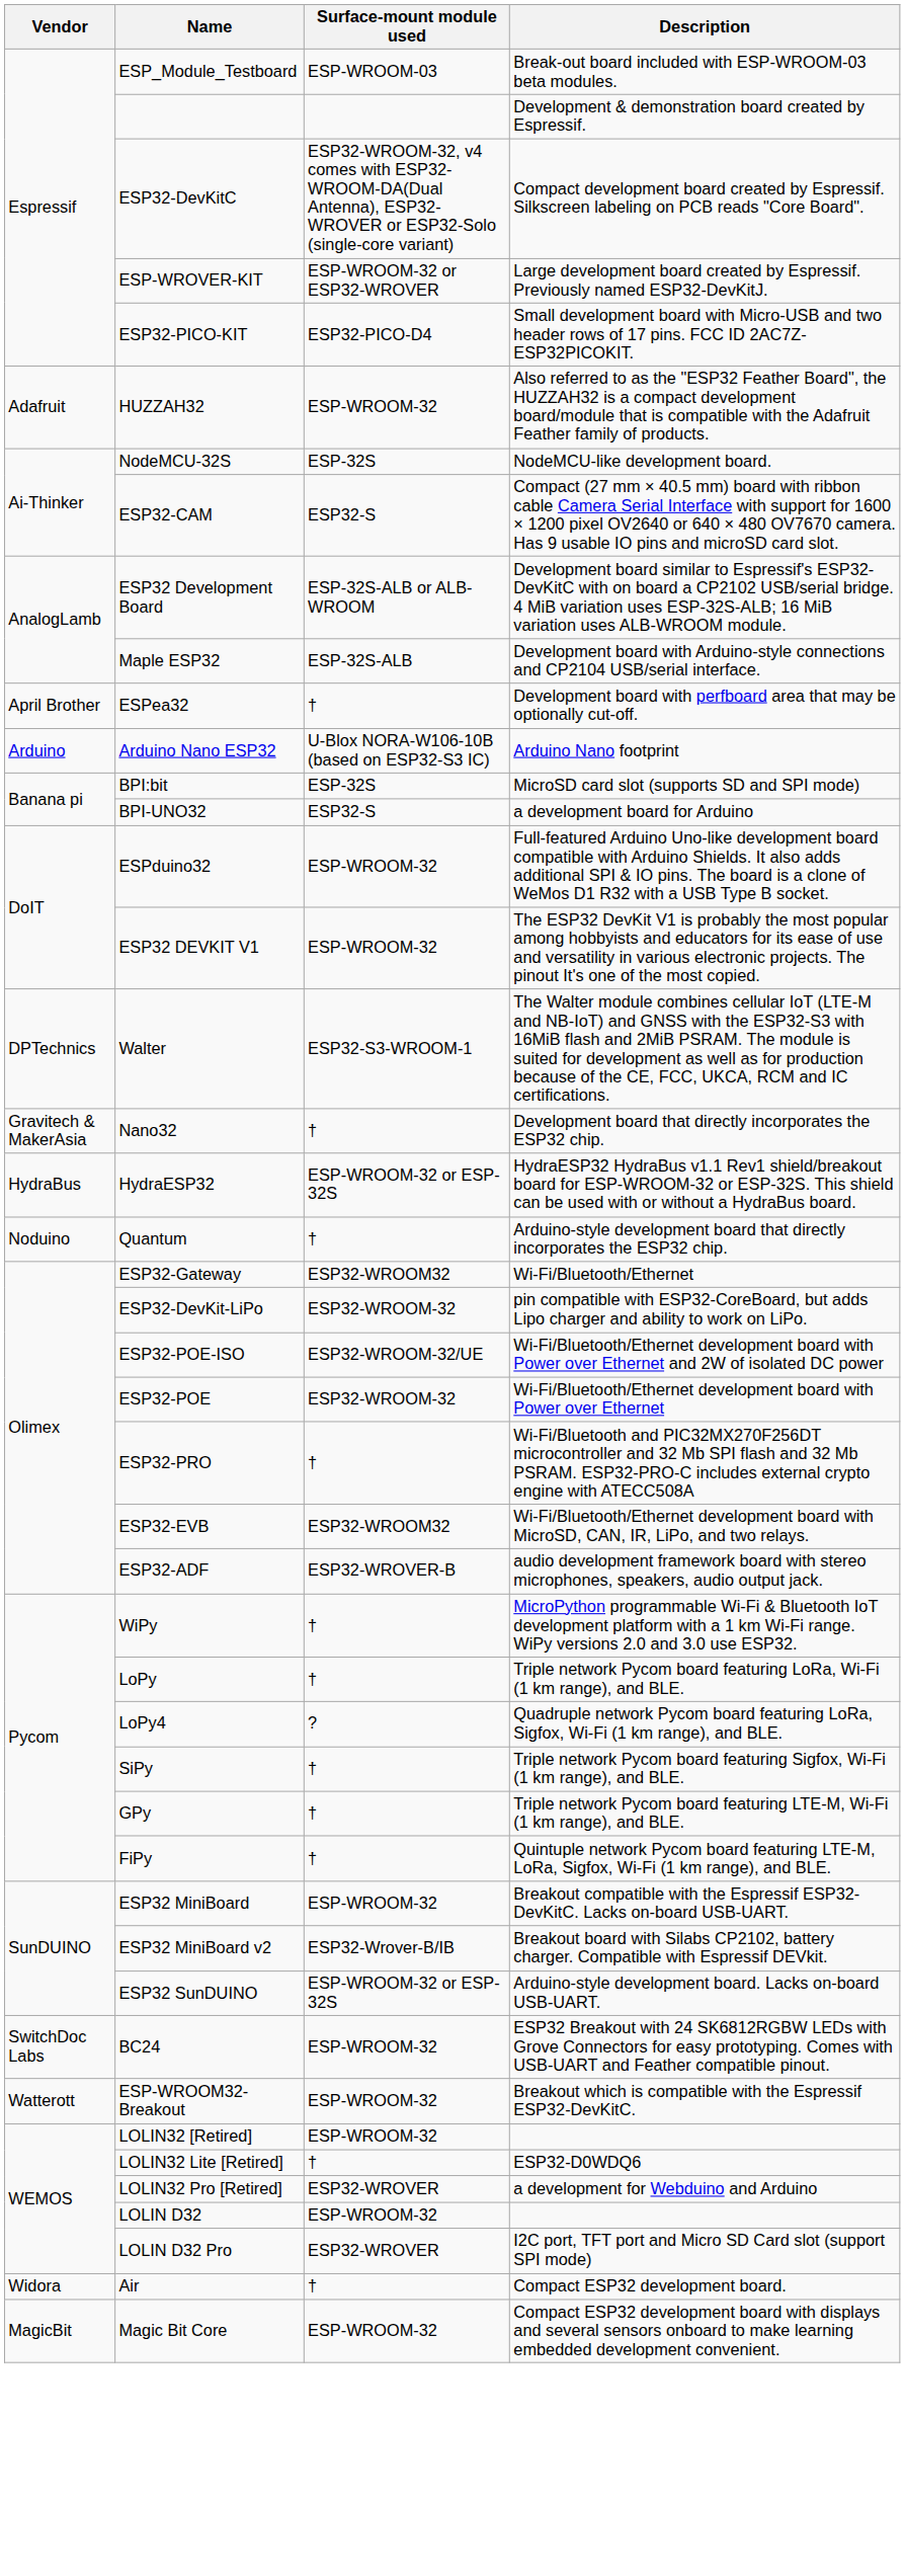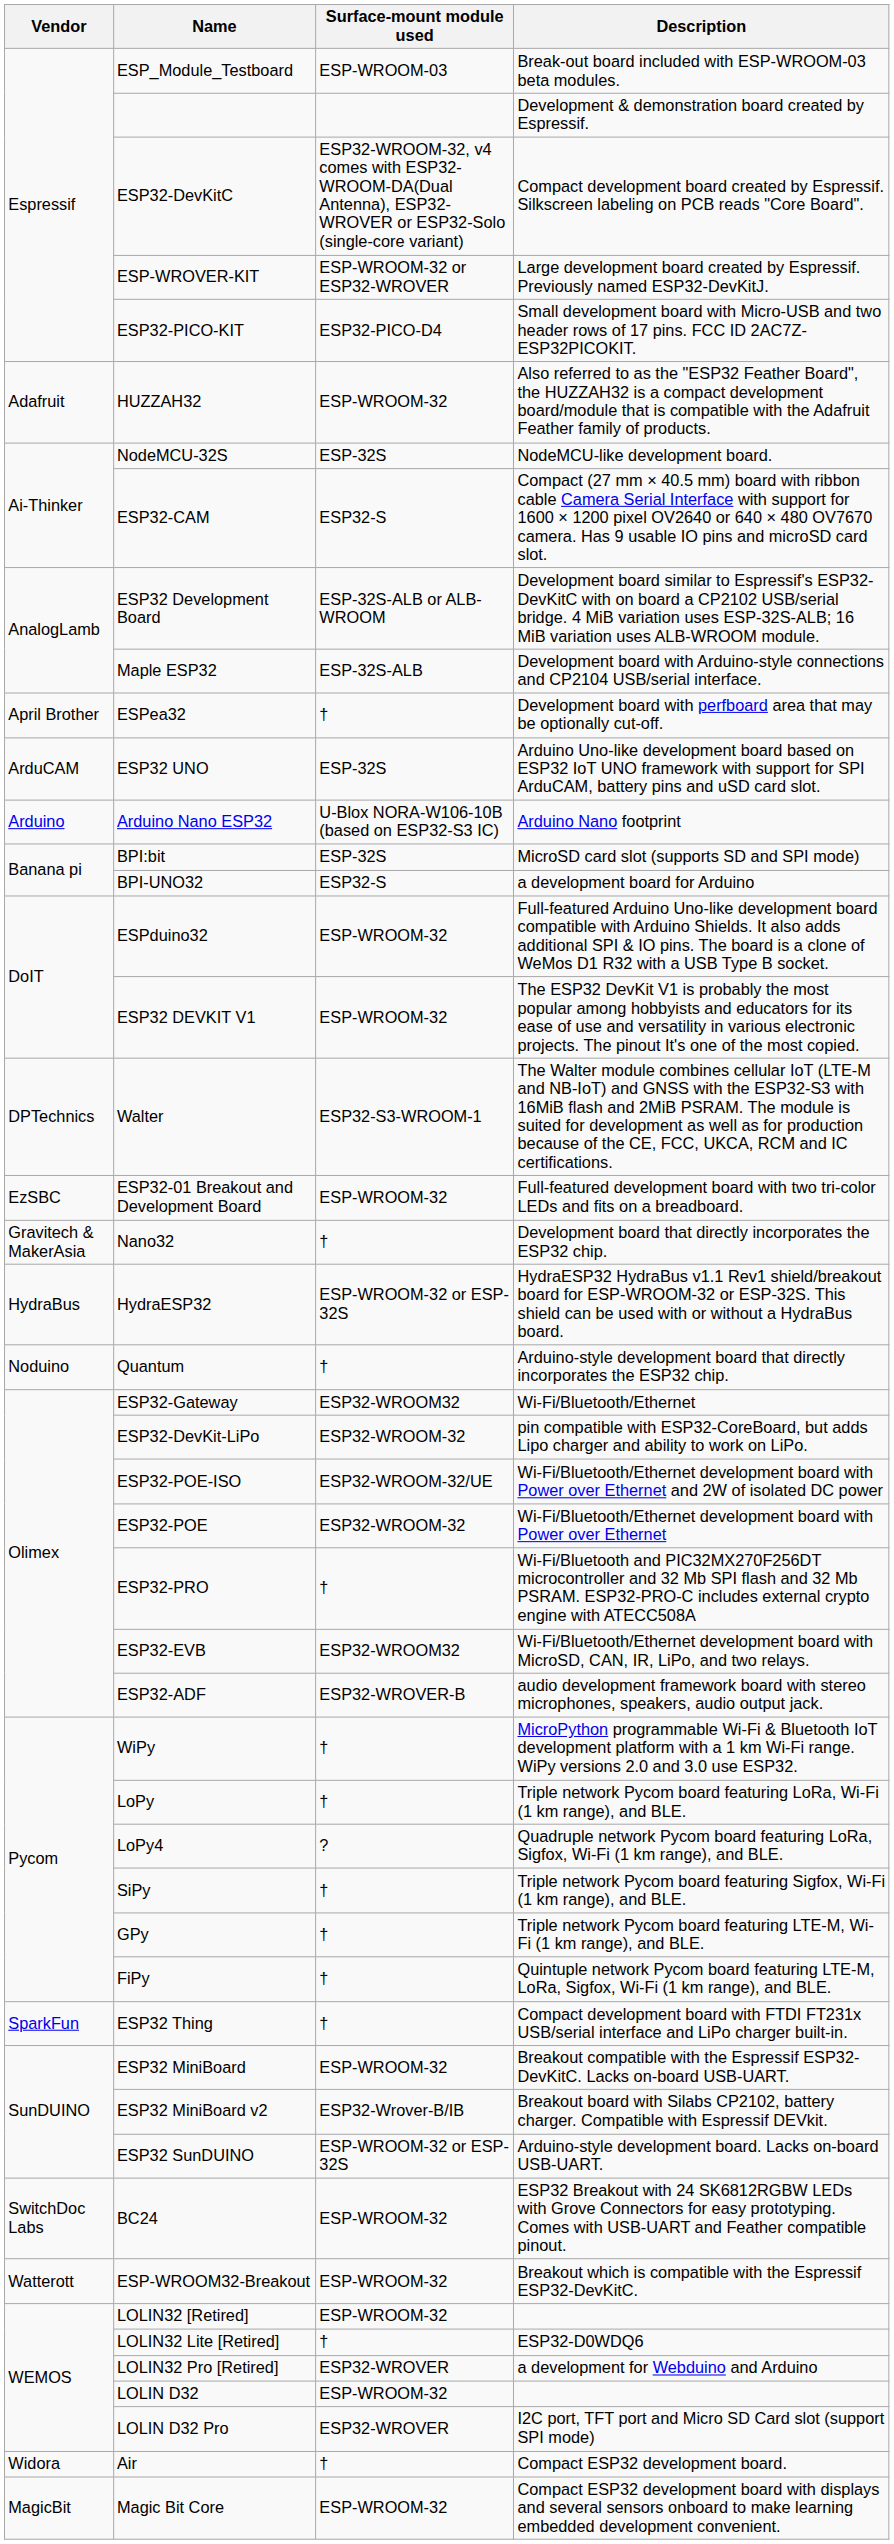+ row: ArduCAM | ESP32 UNO | ESP-32S | Arduino Uno-like development board based on ESP32 IoT UNO framework with support for SPI ArduCAM, battery pins and uSD card slot.
+ row: EzSBC | ESP32-01 Breakout and Development Board | ESP-WROOM-32 | Full-featured development board with two tri-color LEDs and fits on a breadboard.
+ row: SparkFun | ESP32 Thing | † | Compact development board with FTDI FT231x USB/serial interface and LiPo charger built-in.
